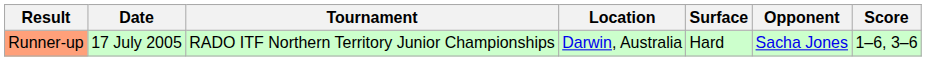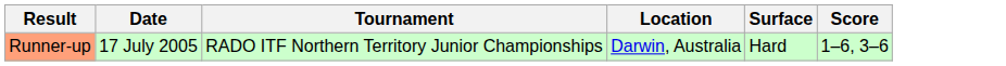- column: Opponent | Sacha Jones
